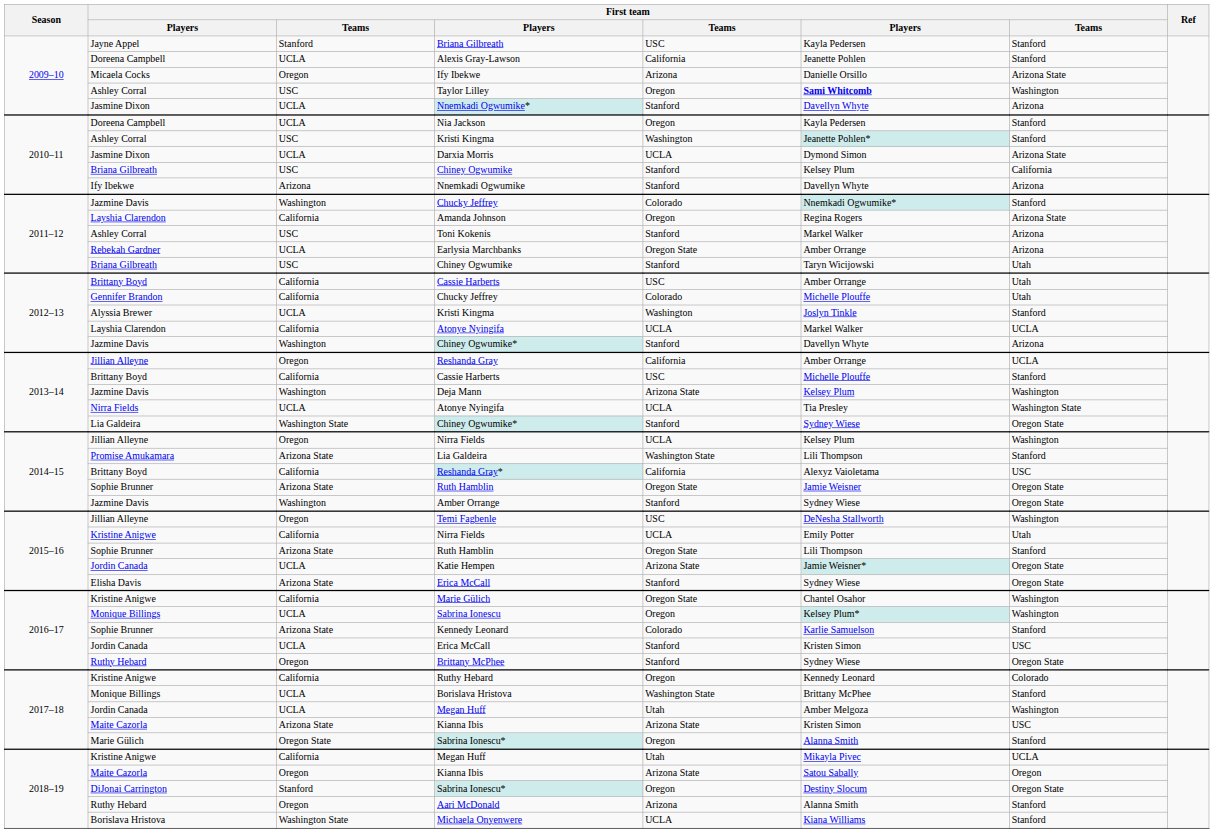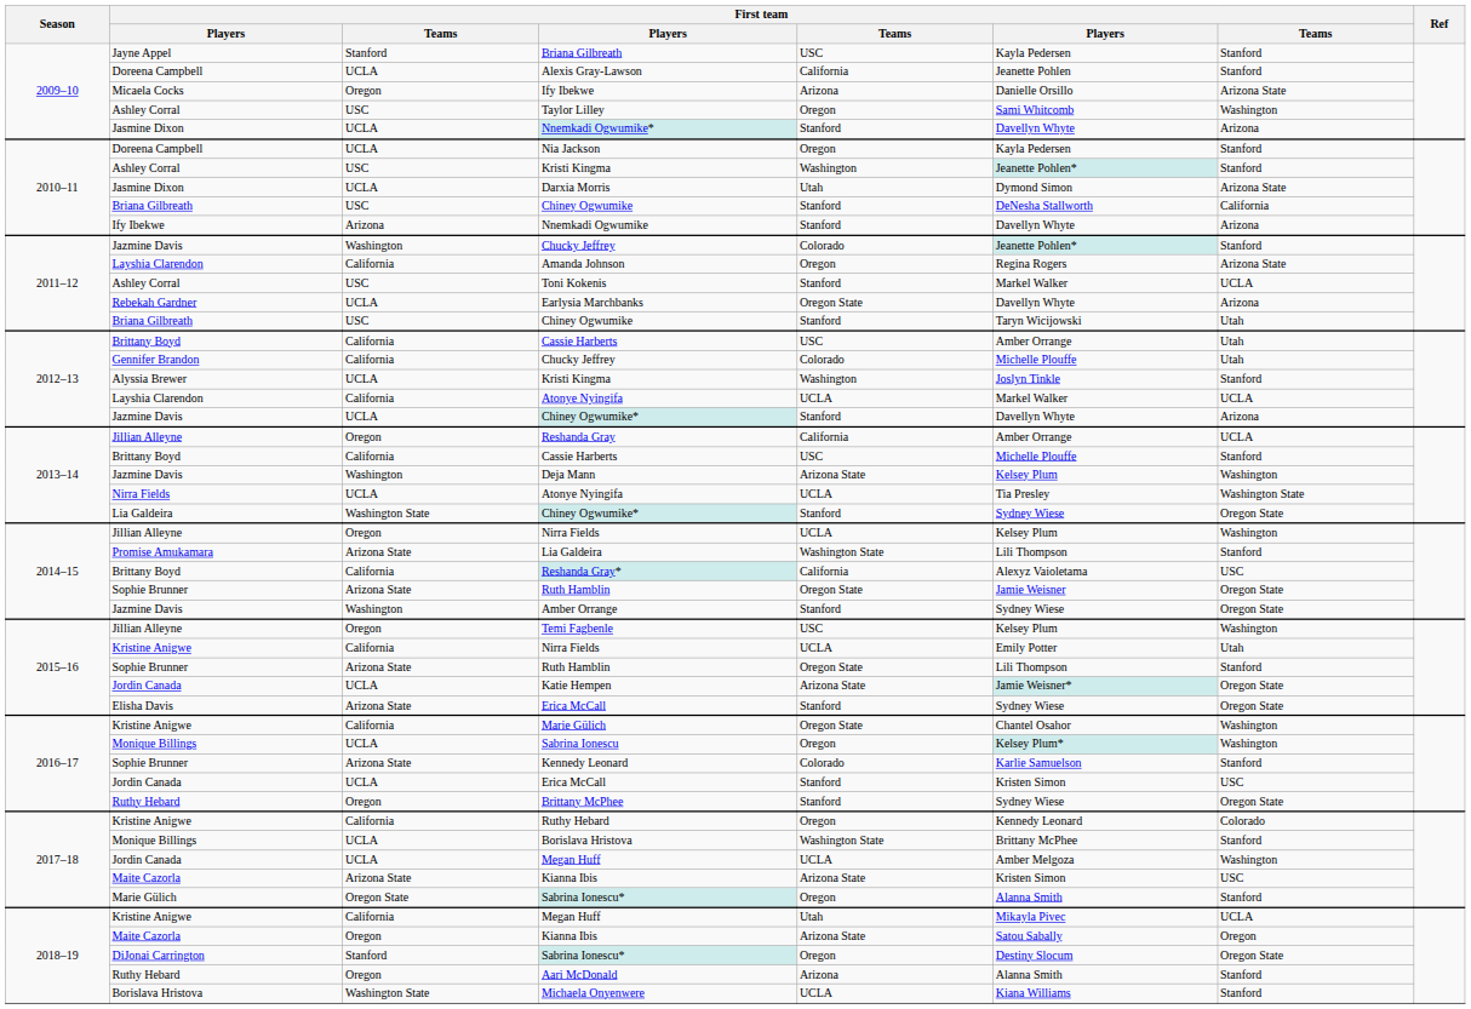Taylor Lilley | column 6: bold -> normal
Darxia Morris | column 5: UCLA -> Utah
2010–11 / Chiney Ogwumike | column 6: Kelsey Plum -> DeNesha Stallworth
2011–12 / Chucky Jeffrey | column 6: Nnemkadi Ogwumike* -> Jeanette Pohlen*
Toni Kokenis | column 7: Arizona -> UCLA
Earlysia Marchbanks | column 6: Amber Orrange -> Davellyn Whyte
2012–13 / Chiney Ogwumike* | column 3: Washington -> UCLA
Temi Fagbenle | column 6: DeNesha Stallworth -> Kelsey Plum
2017–18 / Megan Huff | column 5: Utah -> UCLA
